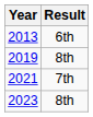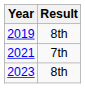- row: 2013 | 6th
